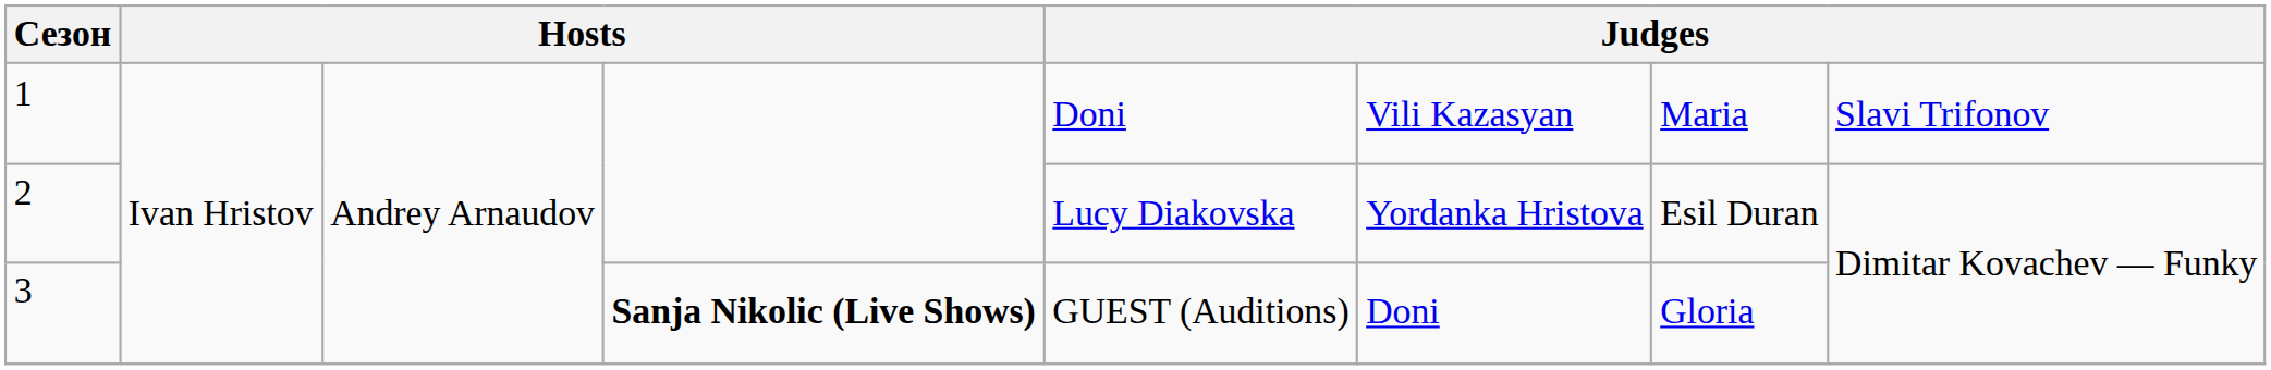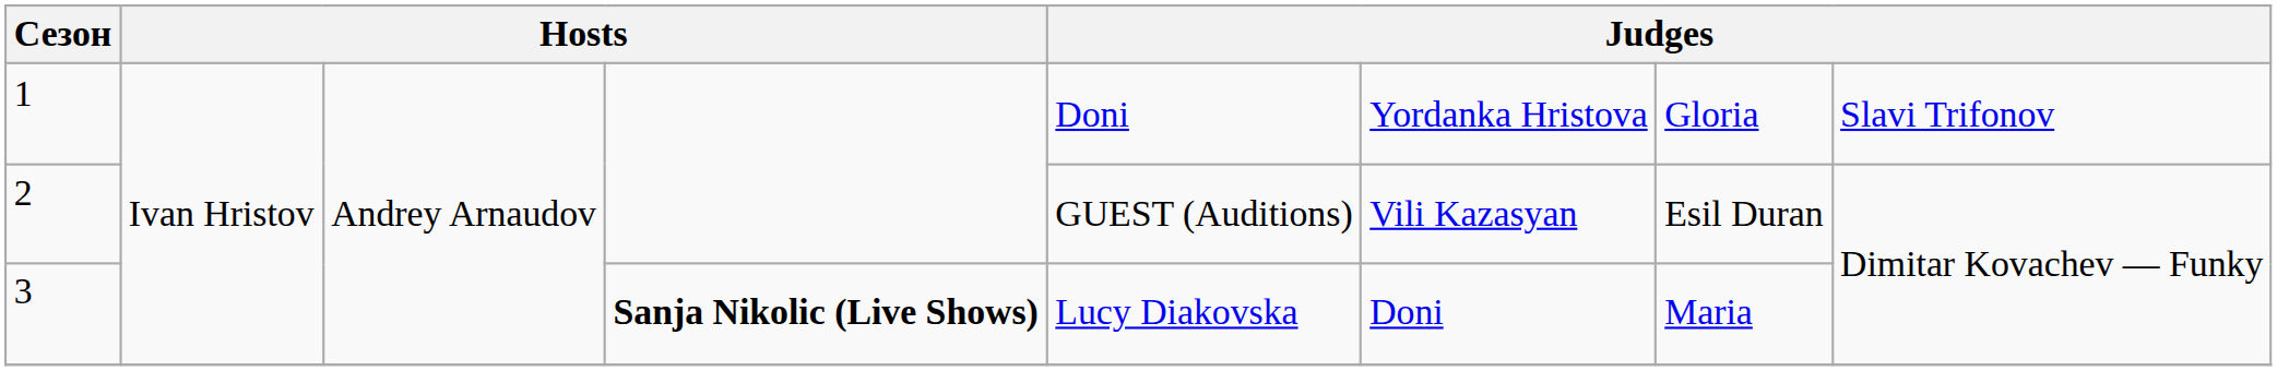1 | column 6: Vili Kazasyan -> Yordanka Hristova
1 | column 7: Maria -> Gloria
2 | column 5: Lucy Diakovska -> GUEST (Auditions)
2 | column 6: Yordanka Hristova -> Vili Kazasyan
3 | column 5: GUEST (Auditions) -> Lucy Diakovska
3 | column 7: Gloria -> Maria
